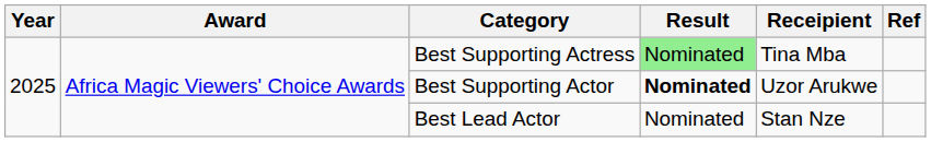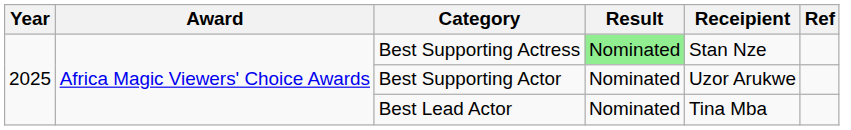Best Supporting Actress | Receipient: Tina Mba -> Stan Nze
Best Supporting Actor | Result: bold -> normal
Best Lead Actor | Receipient: Stan Nze -> Tina Mba
